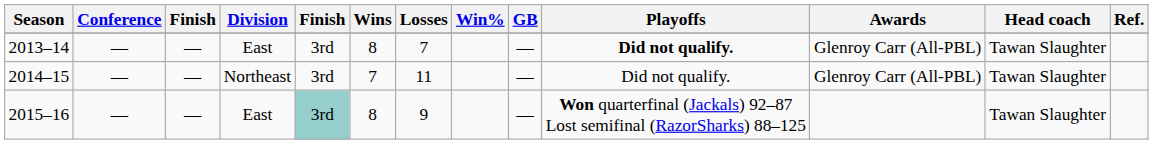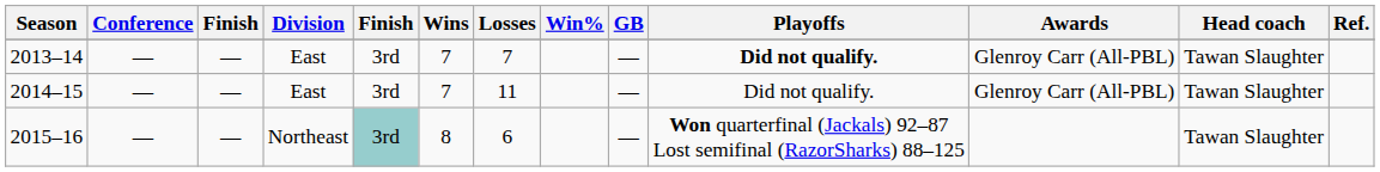2013–14 | Wins: 8 -> 7
2014–15 | Division: Northeast -> East
2015–16 | Division: East -> Northeast
2015–16 | Losses: 9 -> 6
